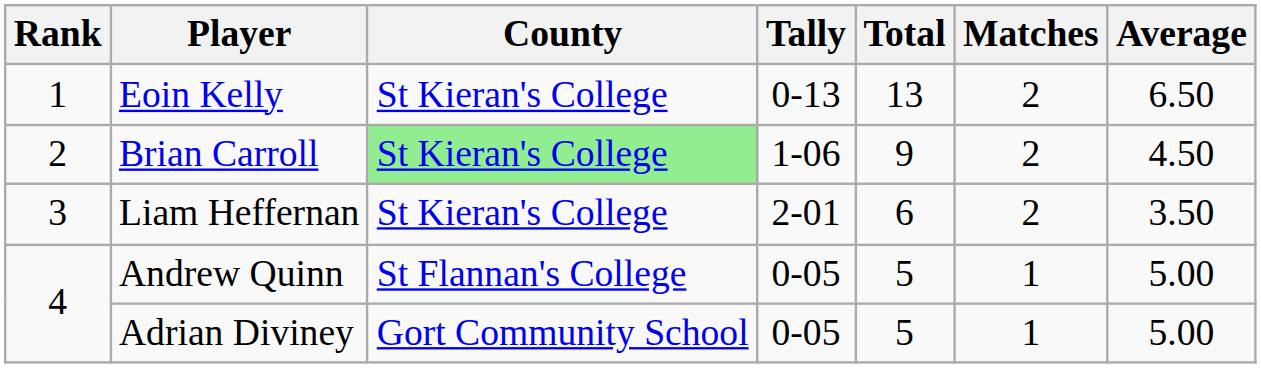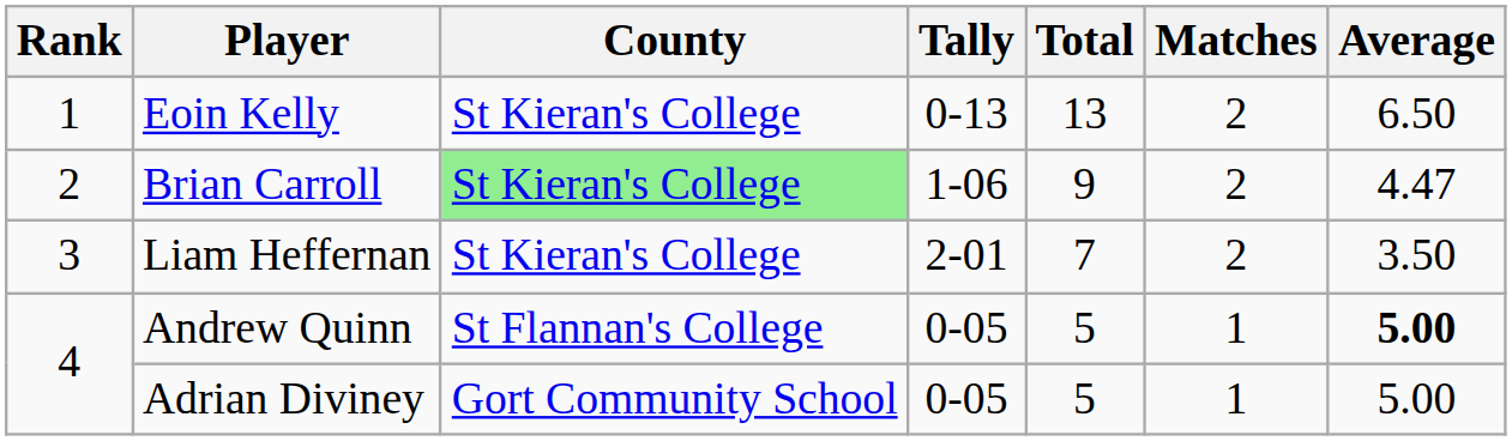Brian Carroll | Average: 4.50 -> 4.47
Liam Heffernan | Total: 6 -> 7
Andrew Quinn | Average: normal -> bold
